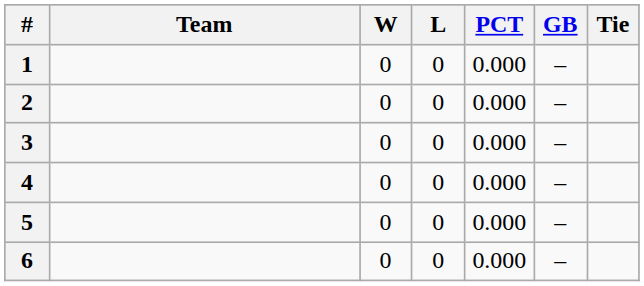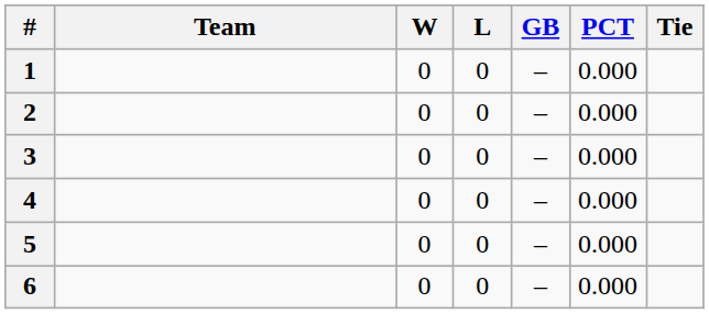columns swapped: PCT <-> GB
